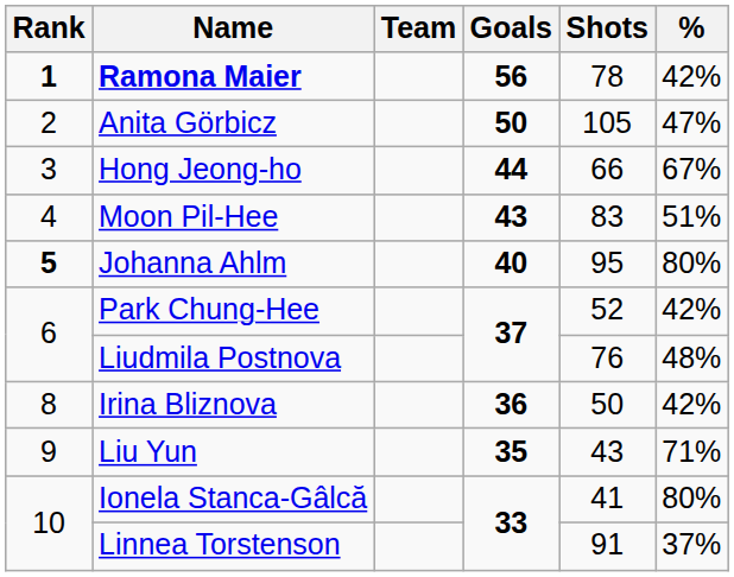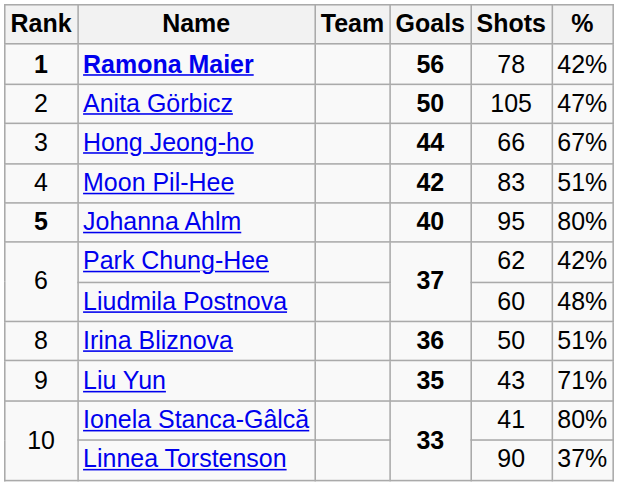Moon Pil-Hee | Goals: 43 -> 42
Park Chung-Hee | Shots: 52 -> 62
Liudmila Postnova | Shots: 76 -> 60
Irina Bliznova | %: 42% -> 51%
Linnea Torstenson | Shots: 91 -> 90
